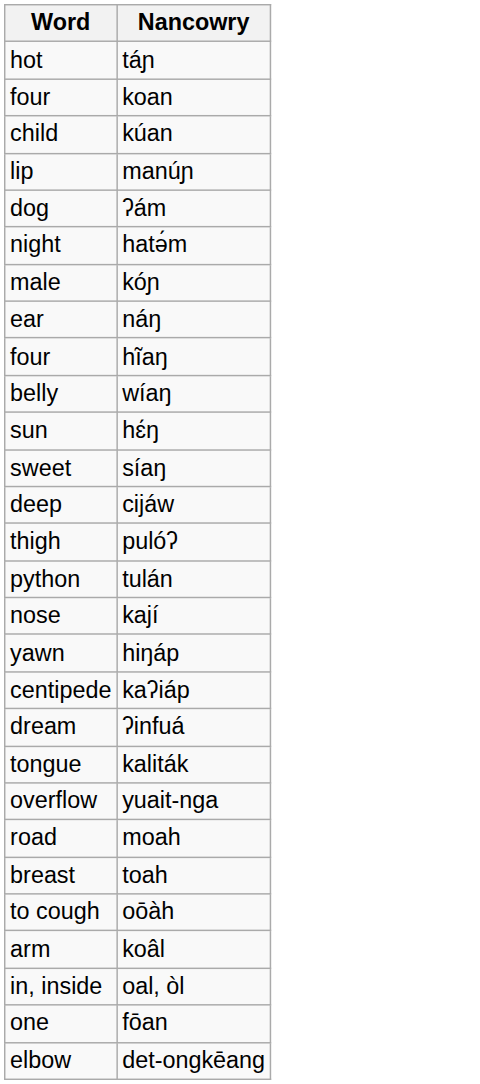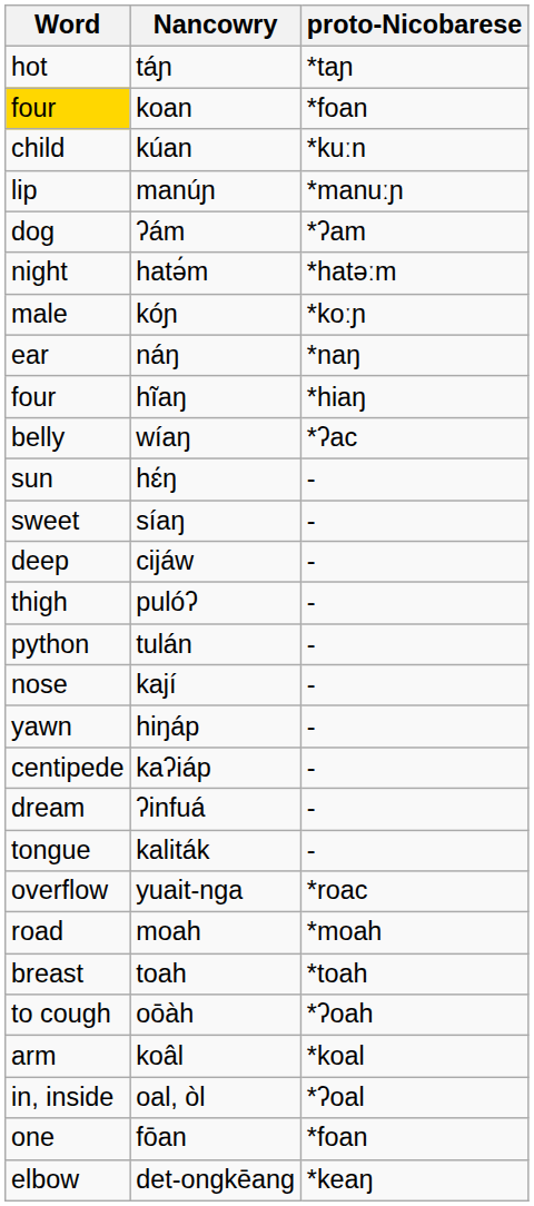+ column: proto-Nicobarese | *taɲ | *foan | *kuːn | *manuːɲ | *ʔam | *hatəːm | *koːɲ | *naŋ | *hiaŋ | *ʔac | - | - | - | - | - | - | - | - | - | - | *roac | *moah | *toah | *ʔoah | *koal | *ʔoal | *foan | *keaŋ
koan | Word: no background -> gold background
